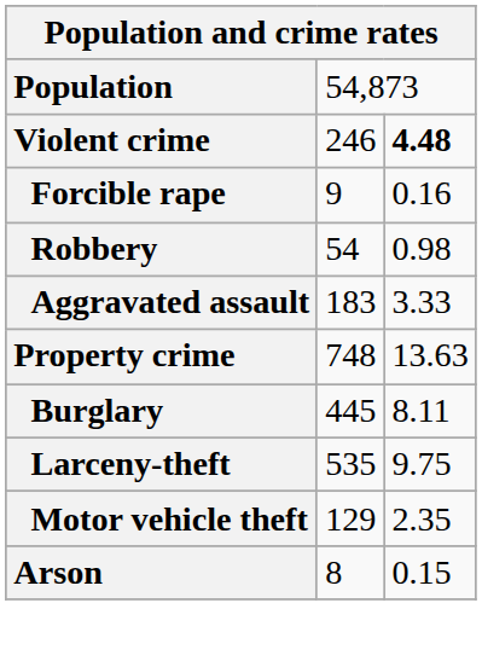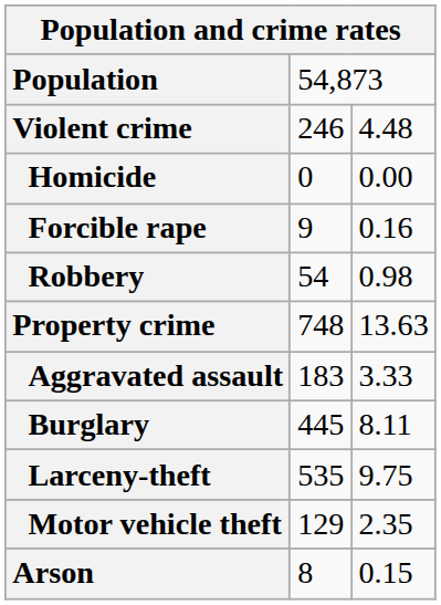Violent crime | column 3: bold -> normal
+ row: Homicide | 0 | 0.00
rows swapped: Aggravated assault <-> Property crime
